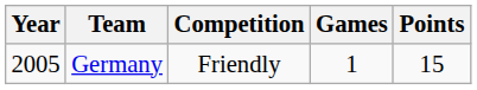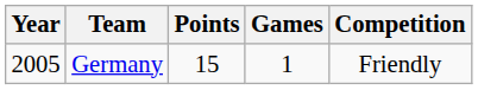columns swapped: Competition <-> Points
